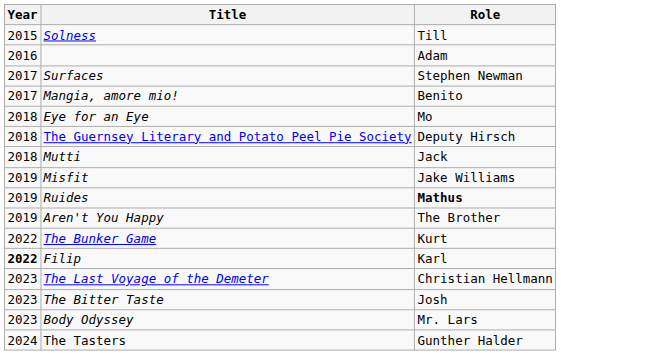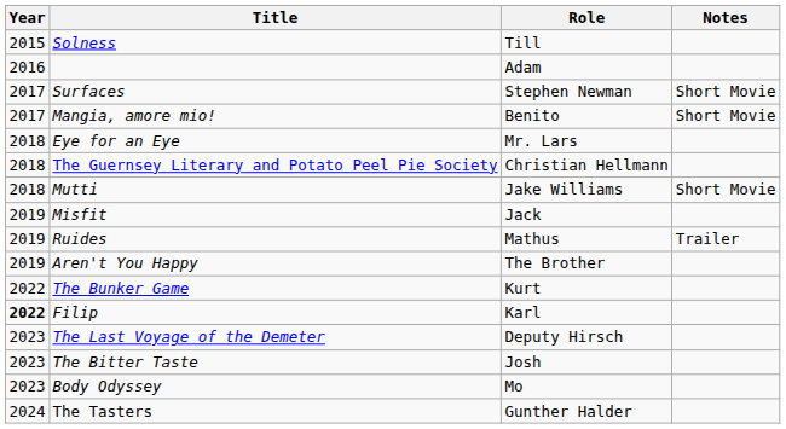+ column: Notes | Short Movie | Short Movie | Short Movie | Trailer
Eye for an Eye | Role: Mo -> Mr. Lars
The Guernsey Literary and Potato Peel Pie Society | Role: Deputy Hirsch -> Christian Hellmann
Mutti | Role: Jack -> Jake Williams
Misfit | Role: Jake Williams -> Jack
Ruides | Role: bold -> normal
The Last Voyage of the Demeter | Role: Christian Hellmann -> Deputy Hirsch
Body Odyssey | Role: Mr. Lars -> Mo
